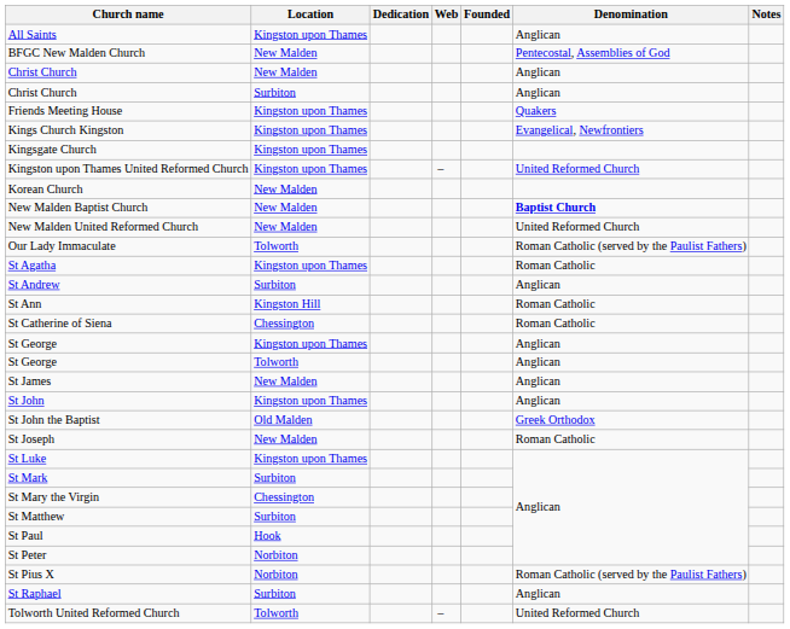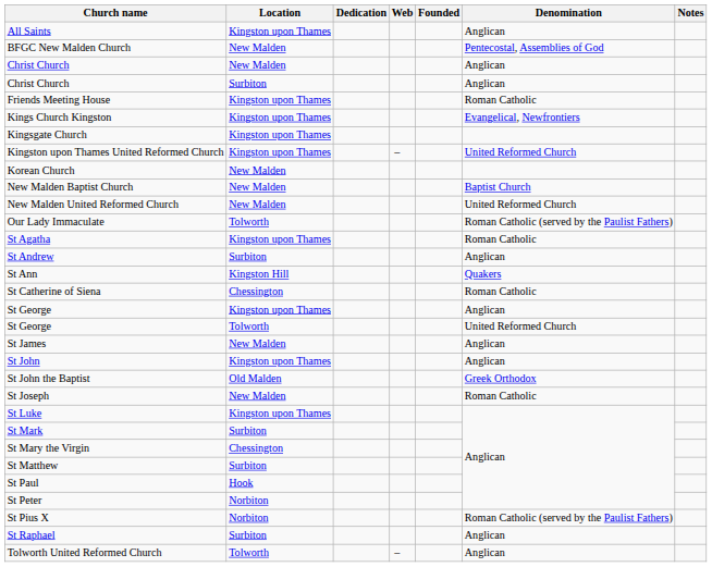Friends Meeting House | Denomination: Quakers -> Roman Catholic
New Malden Baptist Church | Denomination: bold -> normal
St Ann | Denomination: Roman Catholic -> Quakers
St George / Tolworth | Denomination: Anglican -> United Reformed Church
Tolworth United Reformed Church | Denomination: United Reformed Church -> Anglican
